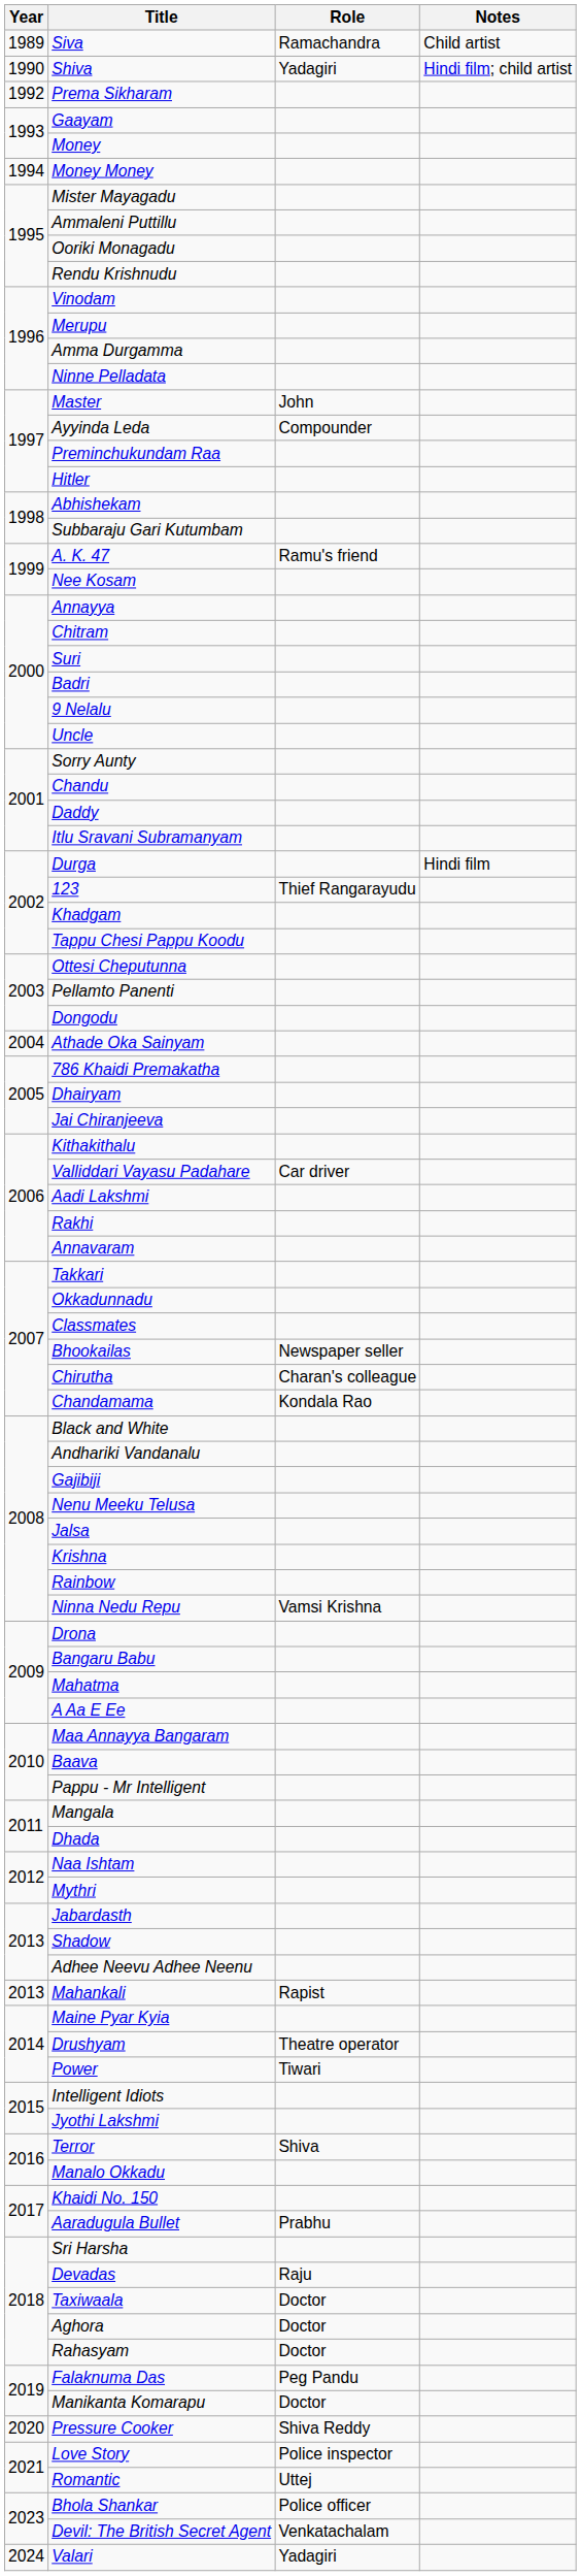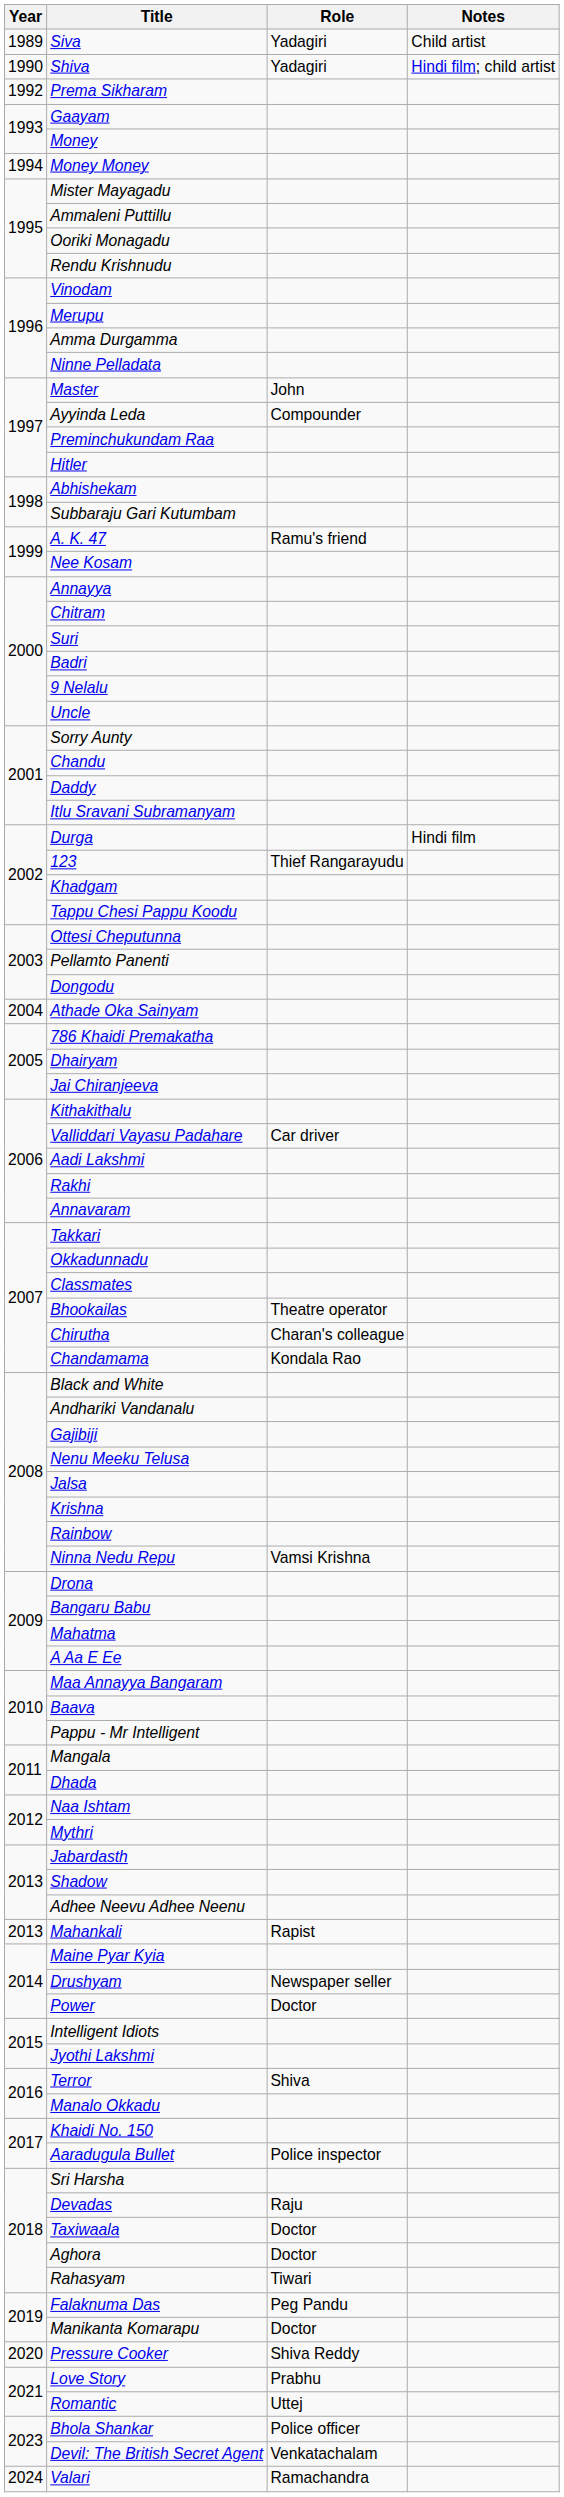Siva | Role: Ramachandra -> Yadagiri
Bhookailas | Role: Newspaper seller -> Theatre operator
Drushyam | Role: Theatre operator -> Newspaper seller
Power | Role: Tiwari -> Doctor
Aaradugula Bullet | Role: Prabhu -> Police inspector
Rahasyam | Role: Doctor -> Tiwari
Love Story | Role: Police inspector -> Prabhu
Valari | Role: Yadagiri -> Ramachandra
